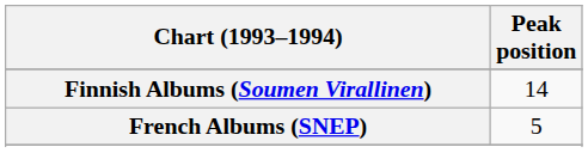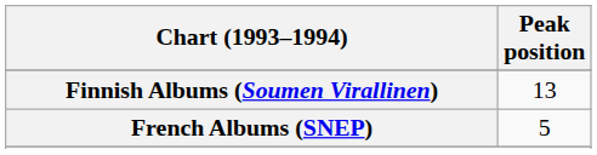Finnish Albums (Soumen Virallinen) | Peak position: 14 -> 13
